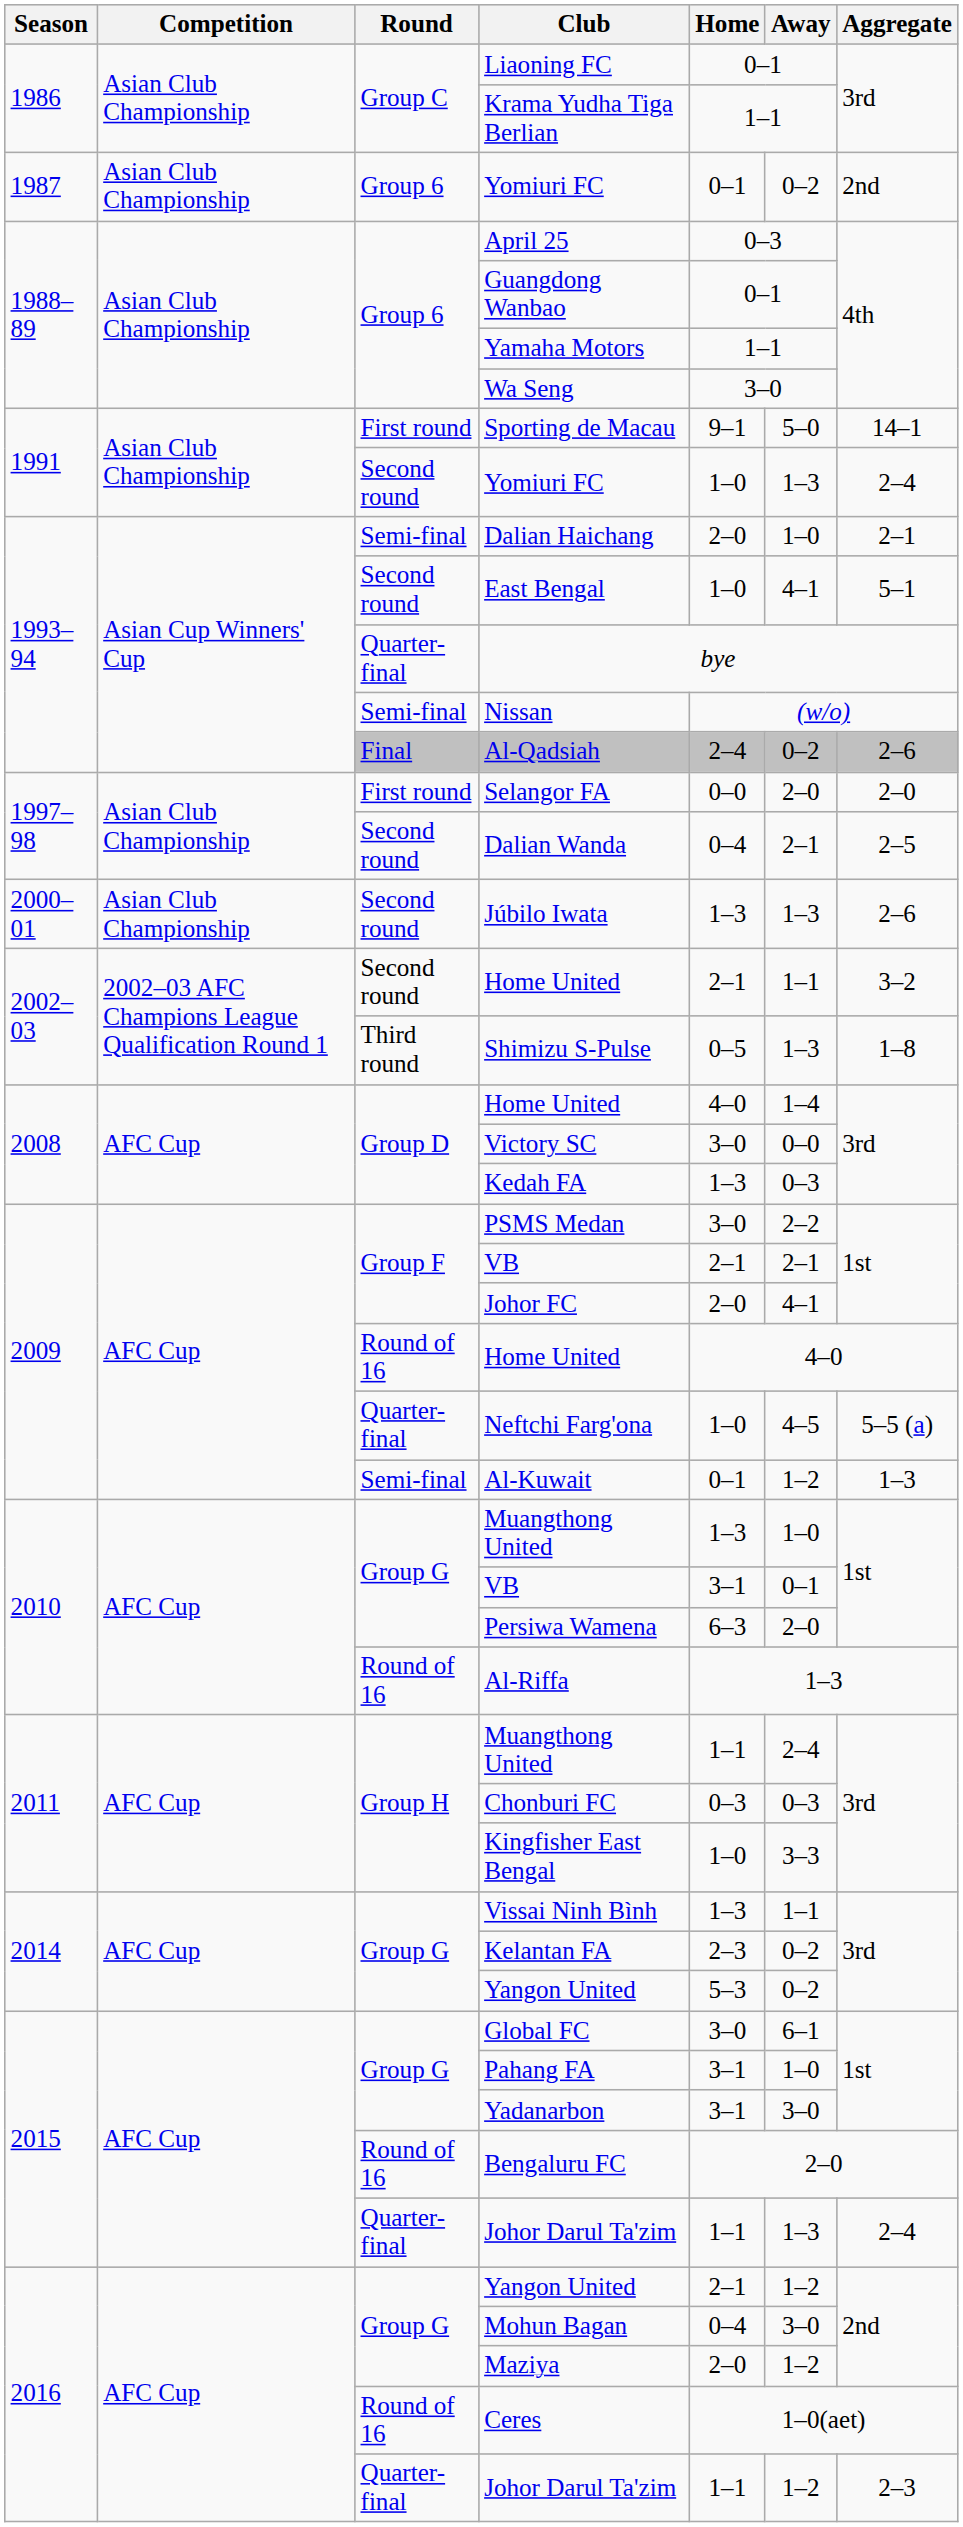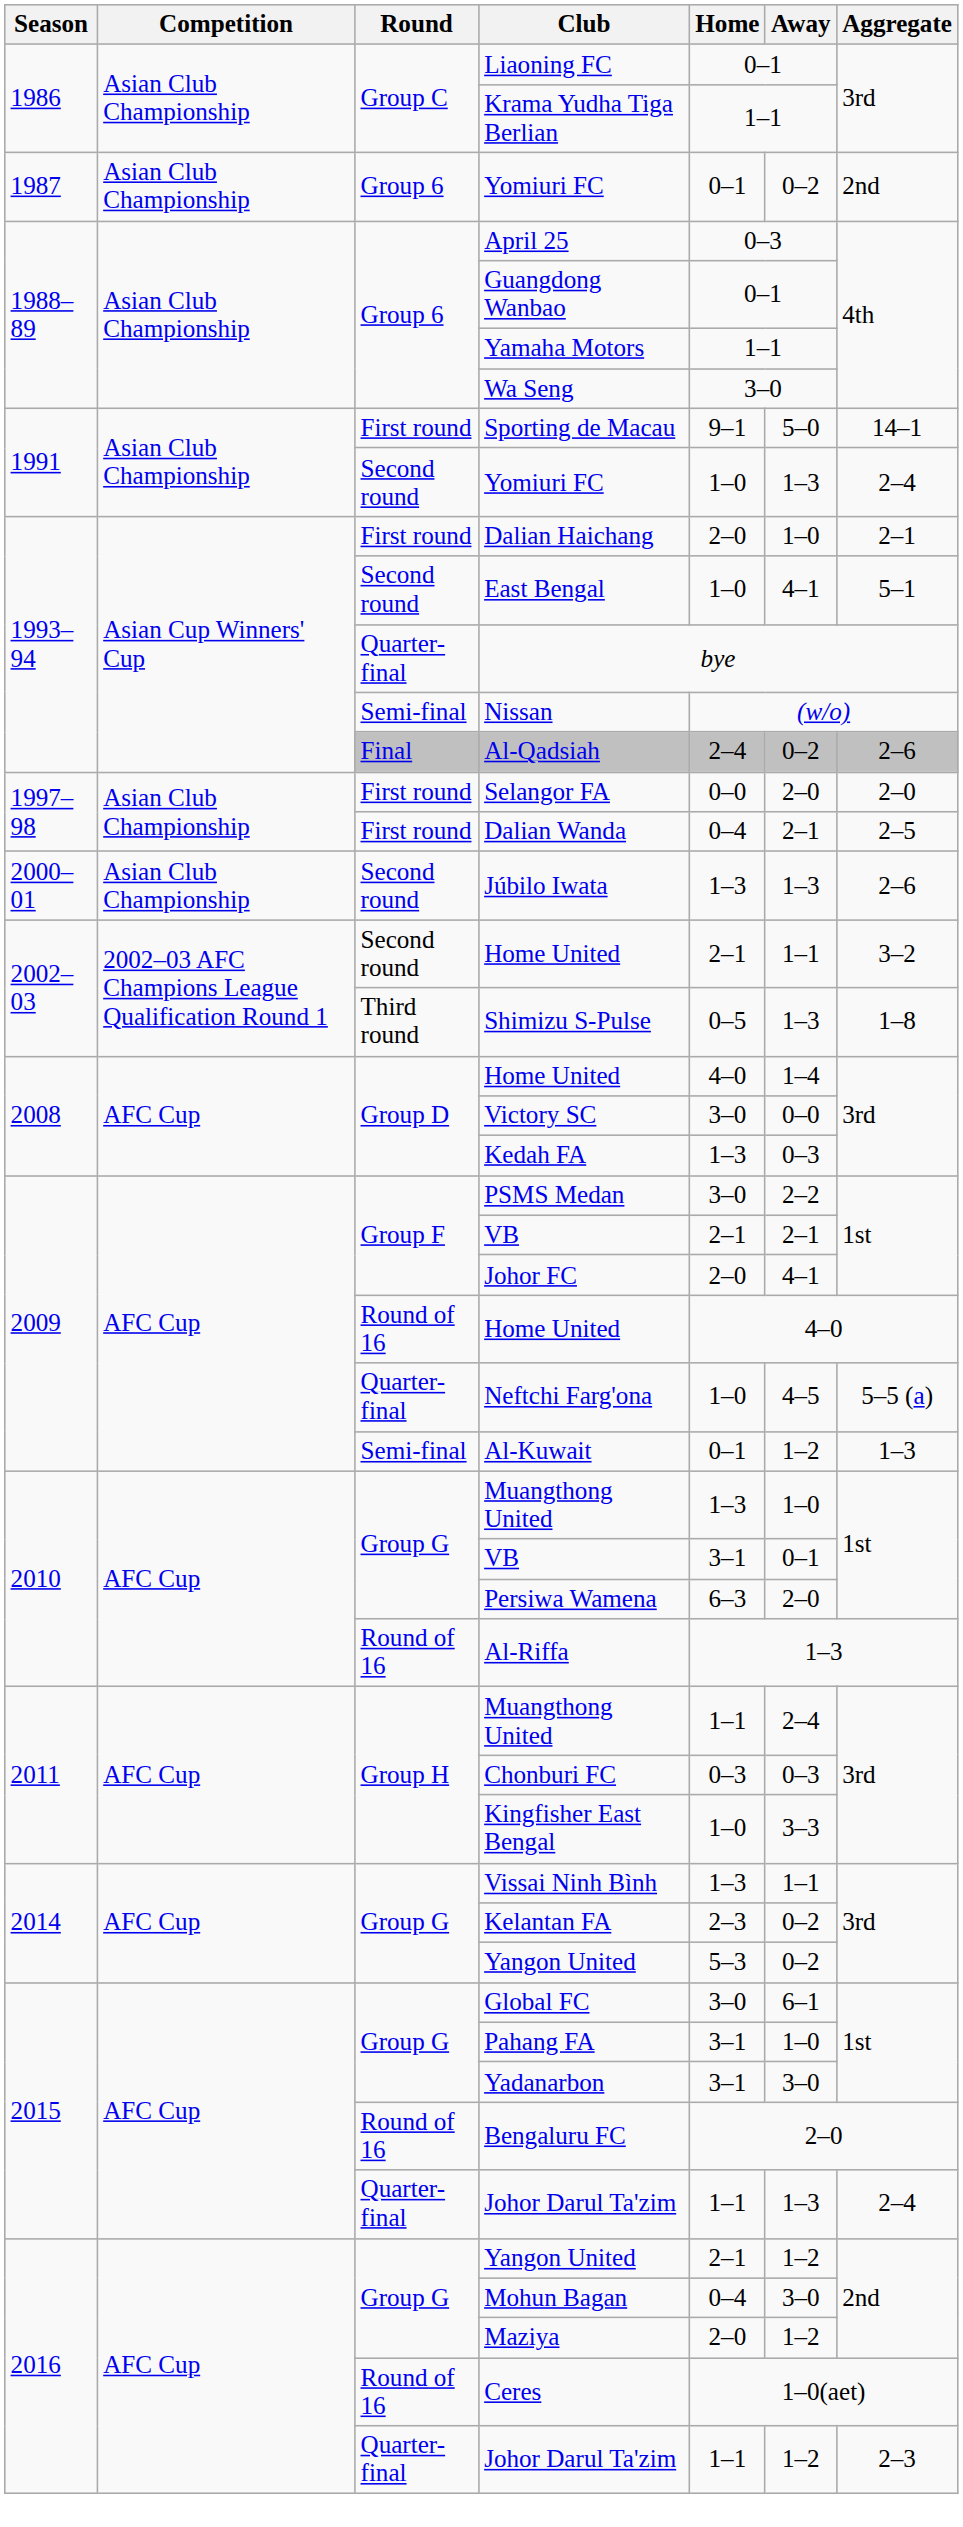Dalian Haichang | Round: Semi-final -> First round
Dalian Wanda | Round: Second round -> First round
